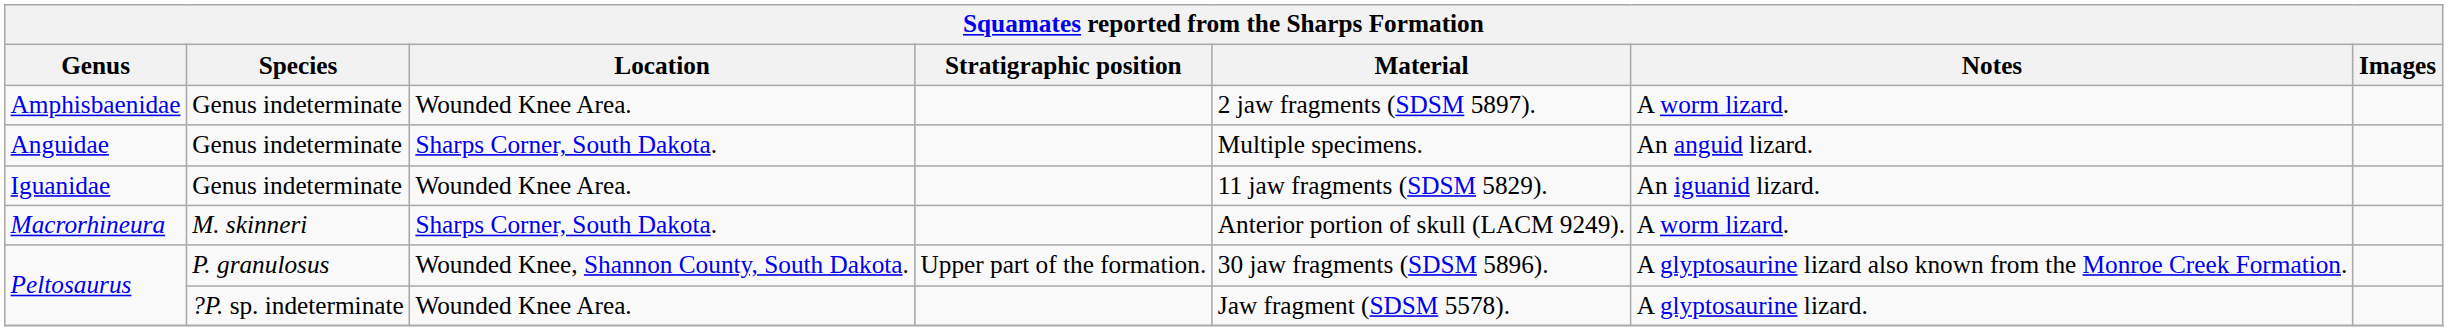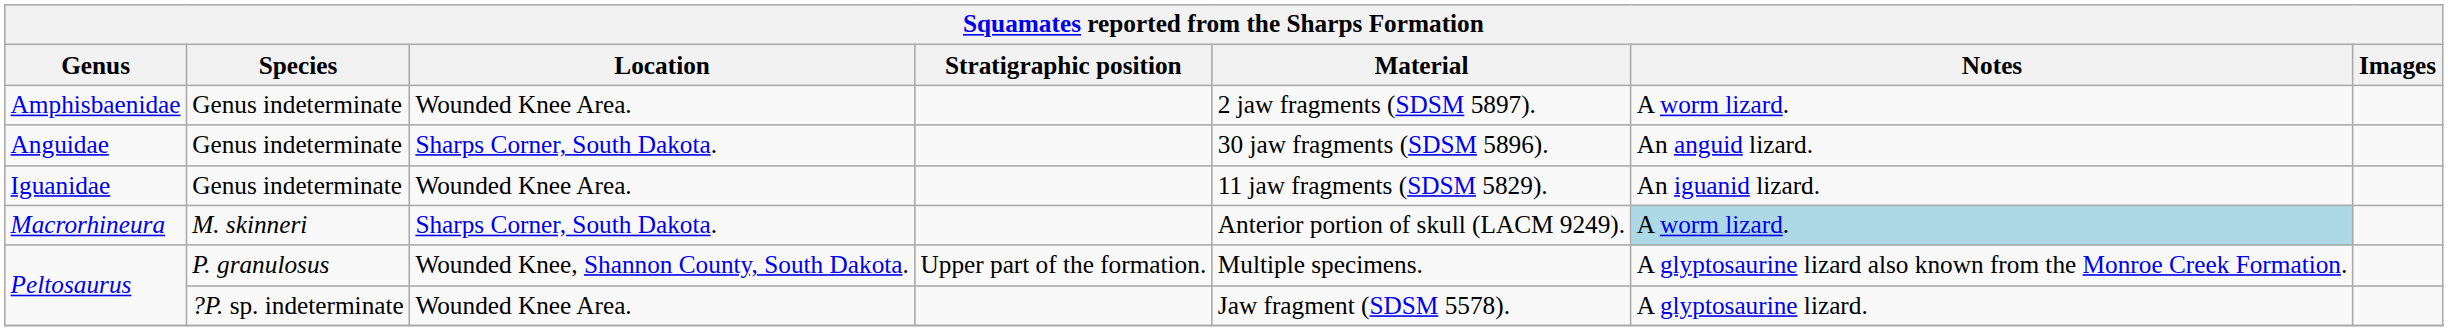Anguidae | Material: Multiple specimens. -> 30 jaw fragments (SDSM 5896).
Macrorhineura | Notes: no background -> lightblue background
Peltosaurus / P. granulosus | Material: 30 jaw fragments (SDSM 5896). -> Multiple specimens.
